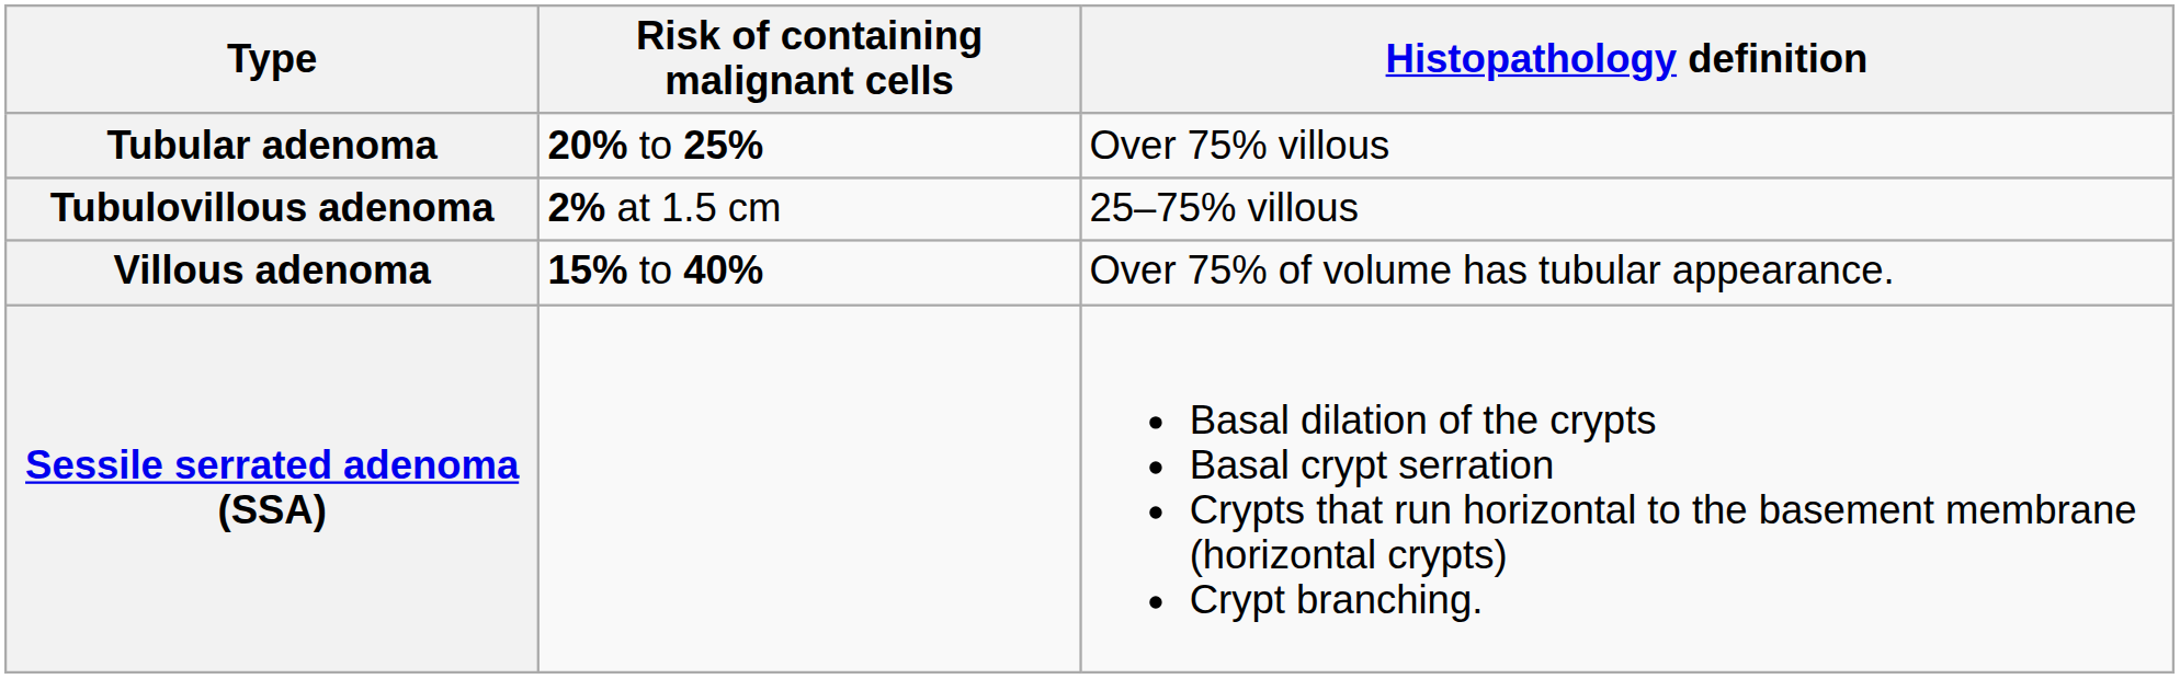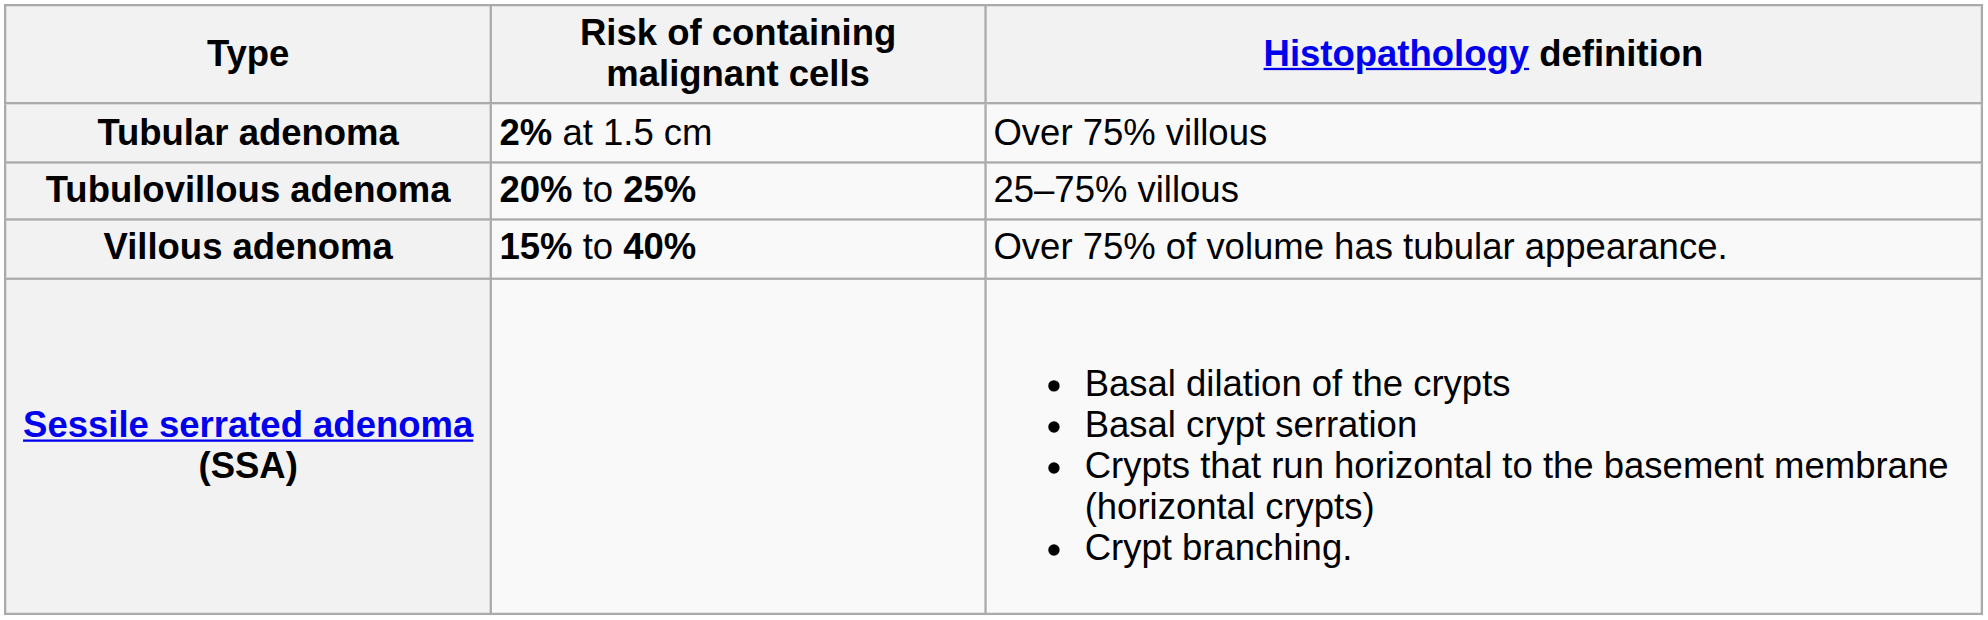Tubular adenoma | Risk of containing malignant cells: 20% to 25% -> 2% at 1.5 cm
Tubulovillous adenoma | Risk of containing malignant cells: 2% at 1.5 cm -> 20% to 25%
